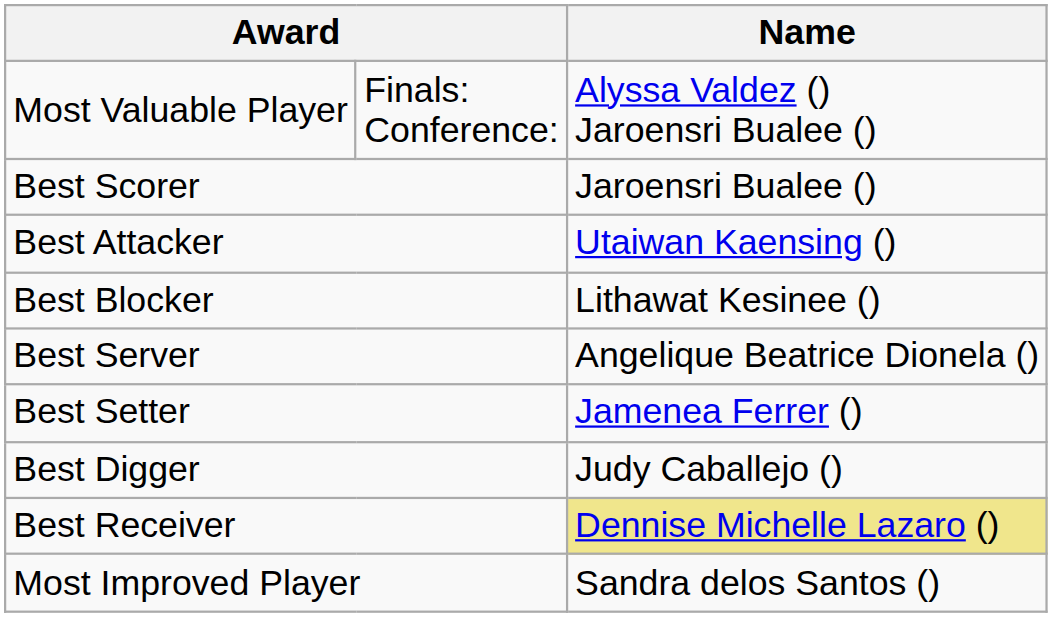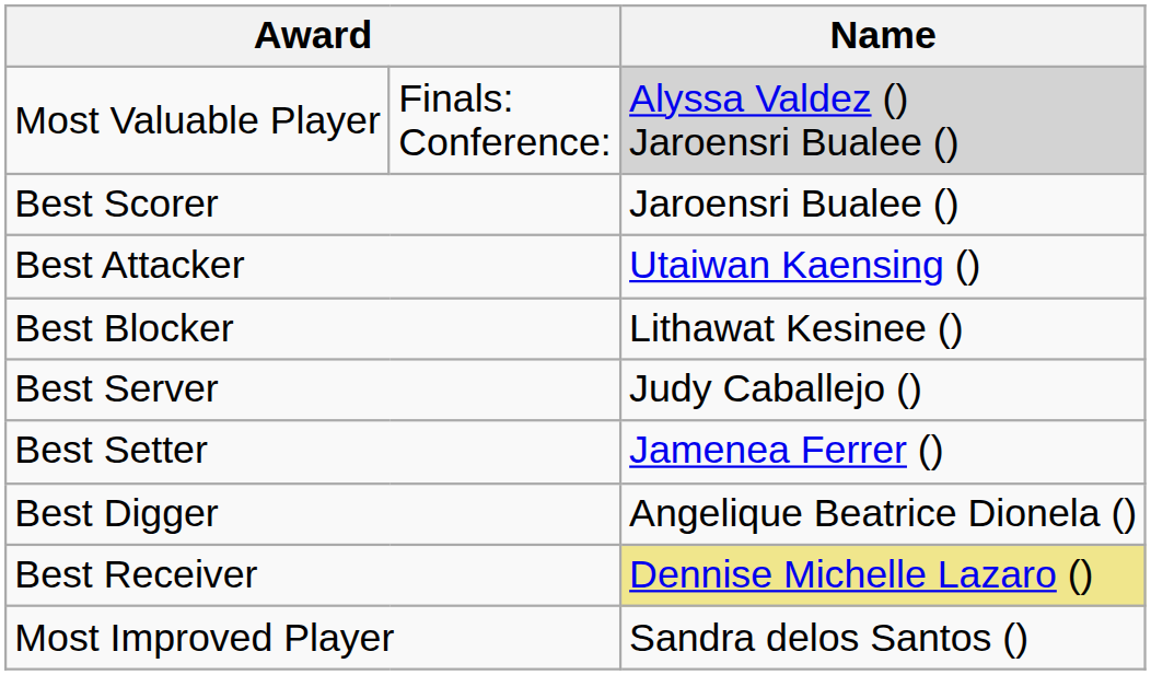Most Valuable Player | Name: no background -> lightgrey background
Best Server | Name: Angelique Beatrice Dionela () -> Judy Caballejo ()
Best Digger | Name: Judy Caballejo () -> Angelique Beatrice Dionela ()
